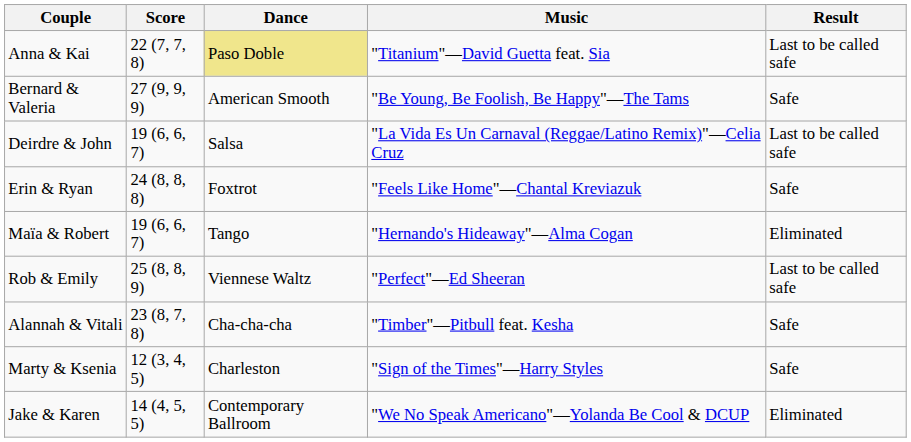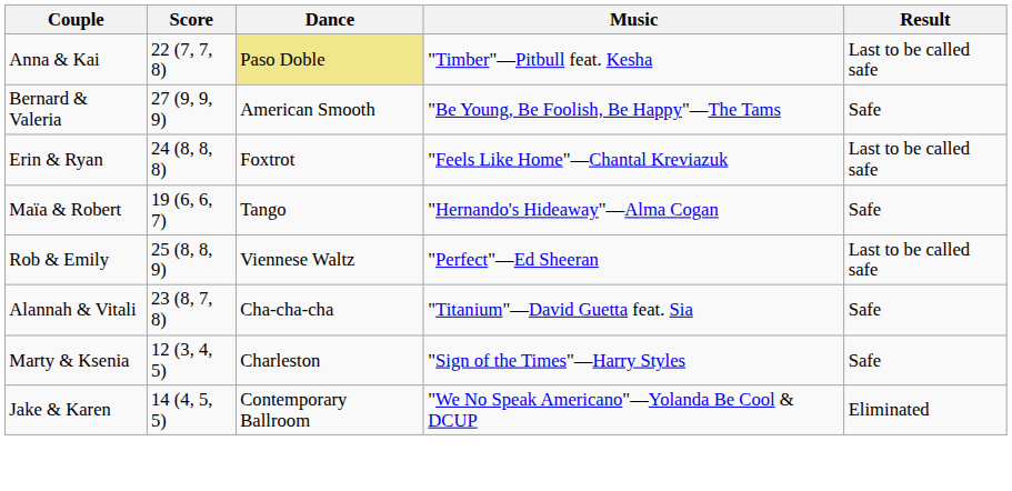Anna & Kai | Music: "Titanium"—David Guetta feat. Sia -> "Timber"—Pitbull feat. Kesha
- row: Deirdre & John | 19 (6, 6, 7) | Salsa | "La Vida Es Un Carnaval (Reggae/Latino Remix)"—Celia Cruz | Last to be called safe
Erin & Ryan | Result: Safe -> Last to be called safe
Maïa & Robert | Result: Eliminated -> Safe
Alannah & Vitali | Music: "Timber"—Pitbull feat. Kesha -> "Titanium"—David Guetta feat. Sia
